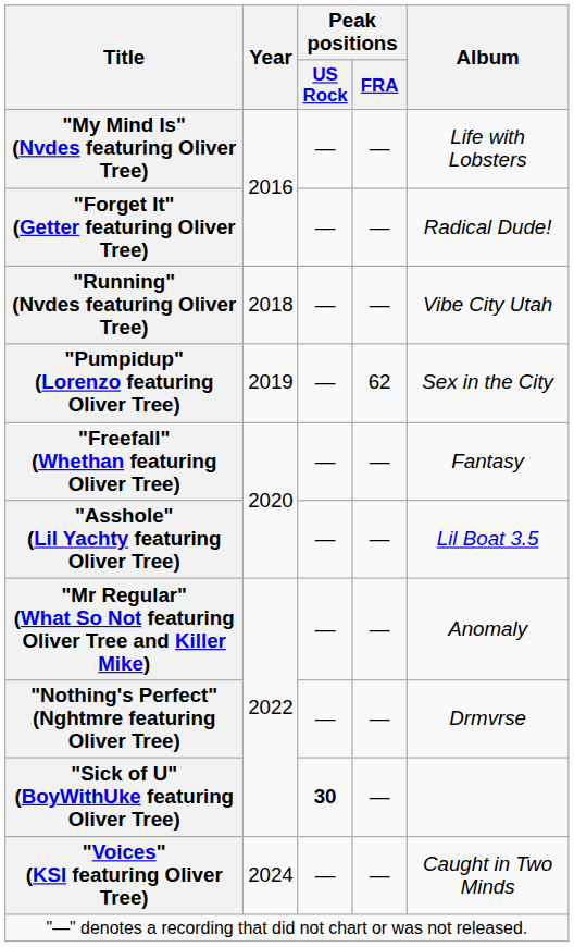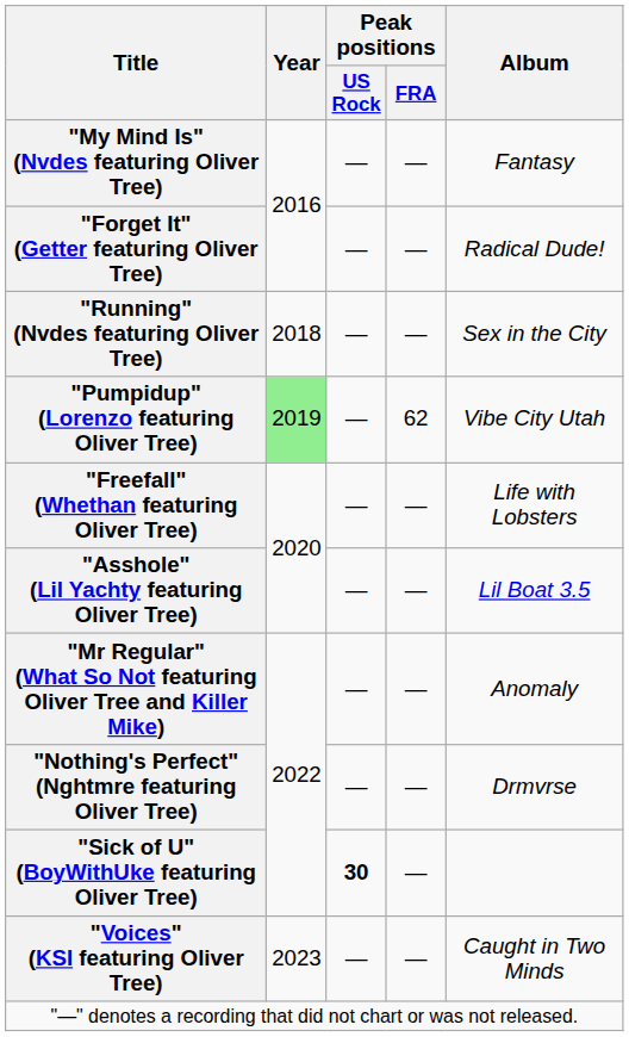"My Mind Is" (Nvdes featuring Oliver Tree) | Album: Life with Lobsters -> Fantasy
"Running" (Nvdes featuring Oliver Tree) | Album: Vibe City Utah -> Sex in the City
"Pumpidup" (Lorenzo featuring Oliver Tree) | Year: no background -> lightgreen background
"Pumpidup" (Lorenzo featuring Oliver Tree) | Album: Sex in the City -> Vibe City Utah
"Freefall" (Whethan featuring Oliver Tree) | Album: Fantasy -> Life with Lobsters
"Voices" (KSI featuring Oliver Tree) | Year: 2024 -> 2023
